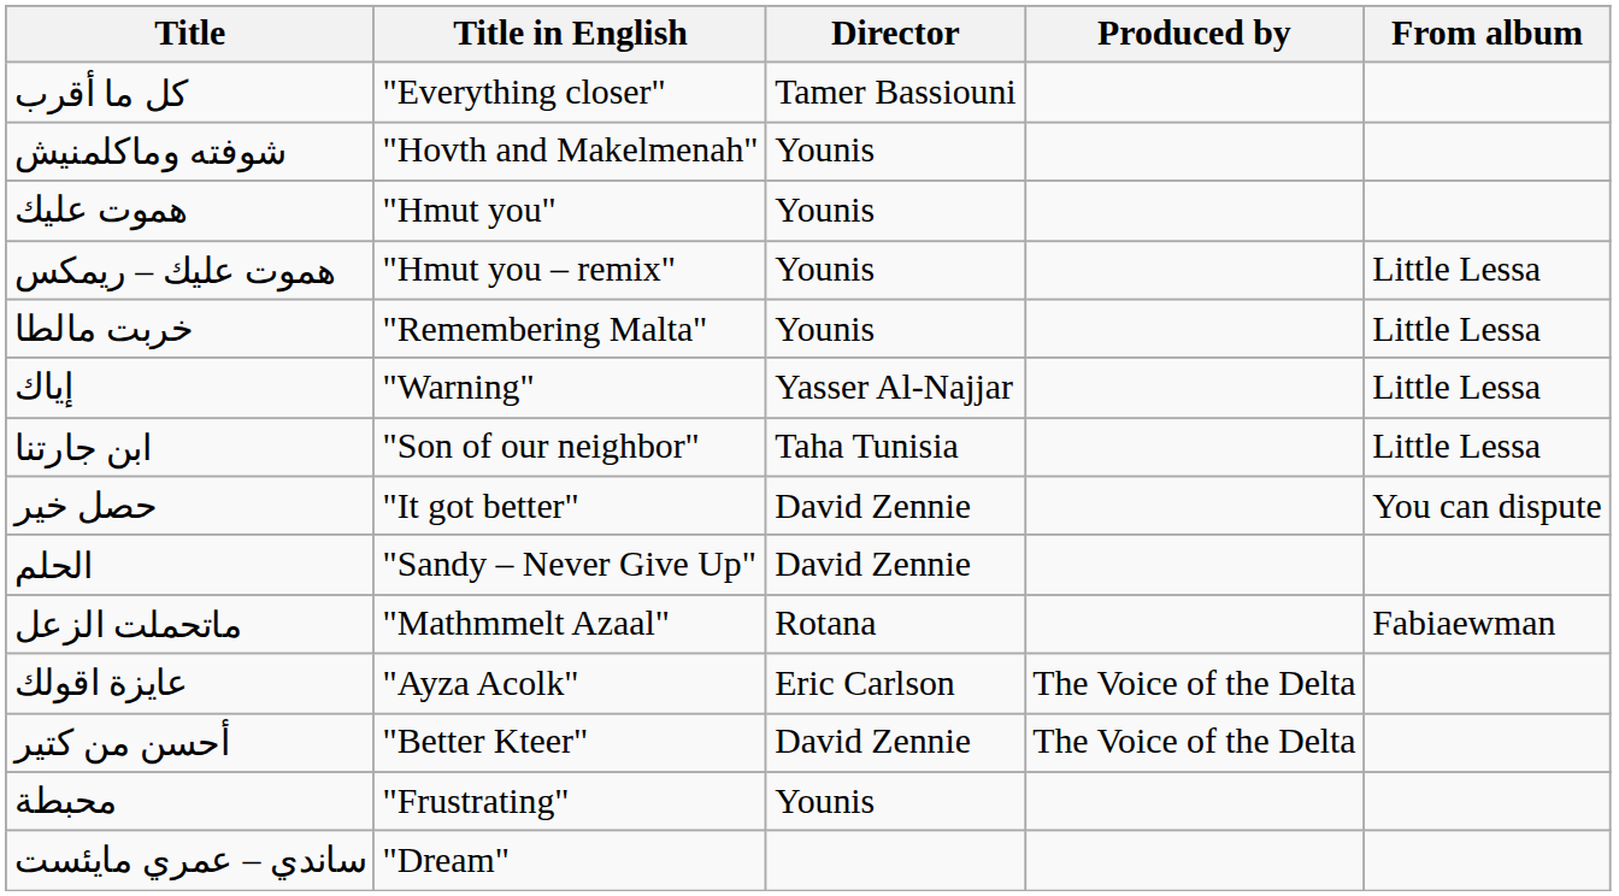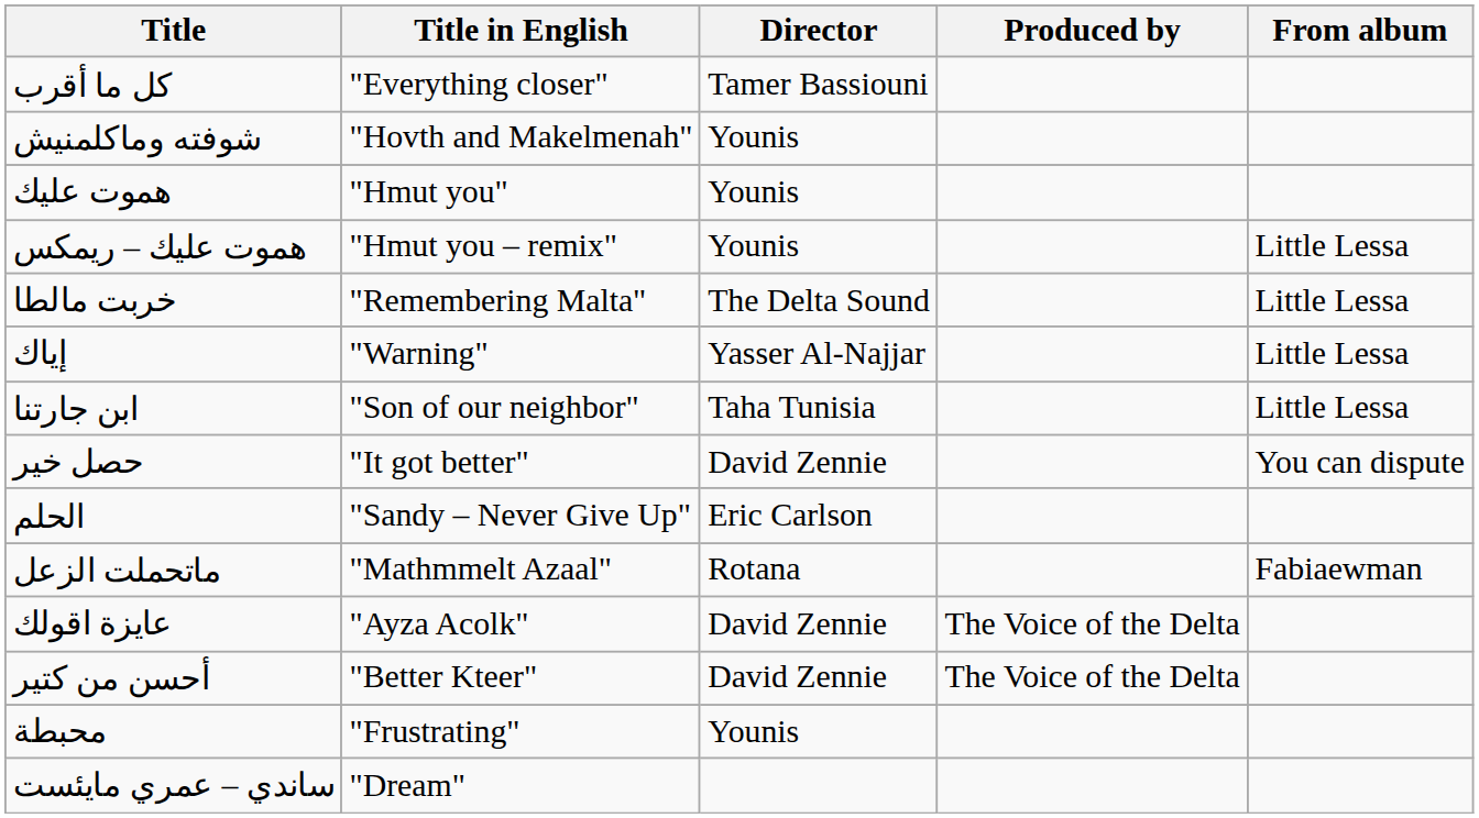خربت مالطا | Director: Younis -> The Delta Sound
الحلم | Director: David Zennie -> Eric Carlson
عايزة اقولك | Director: Eric Carlson -> David Zennie
